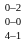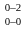- row: 4–1
